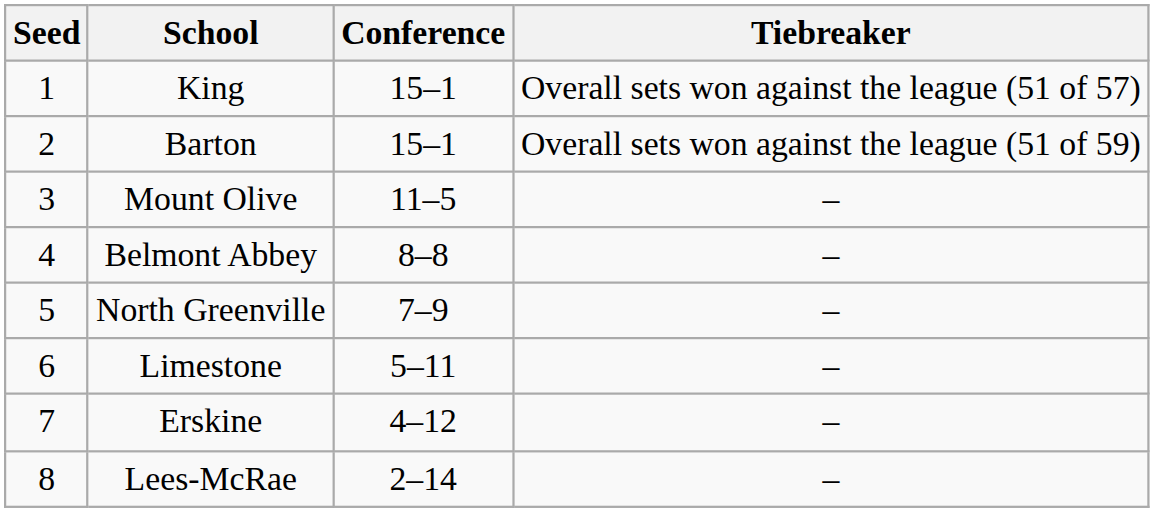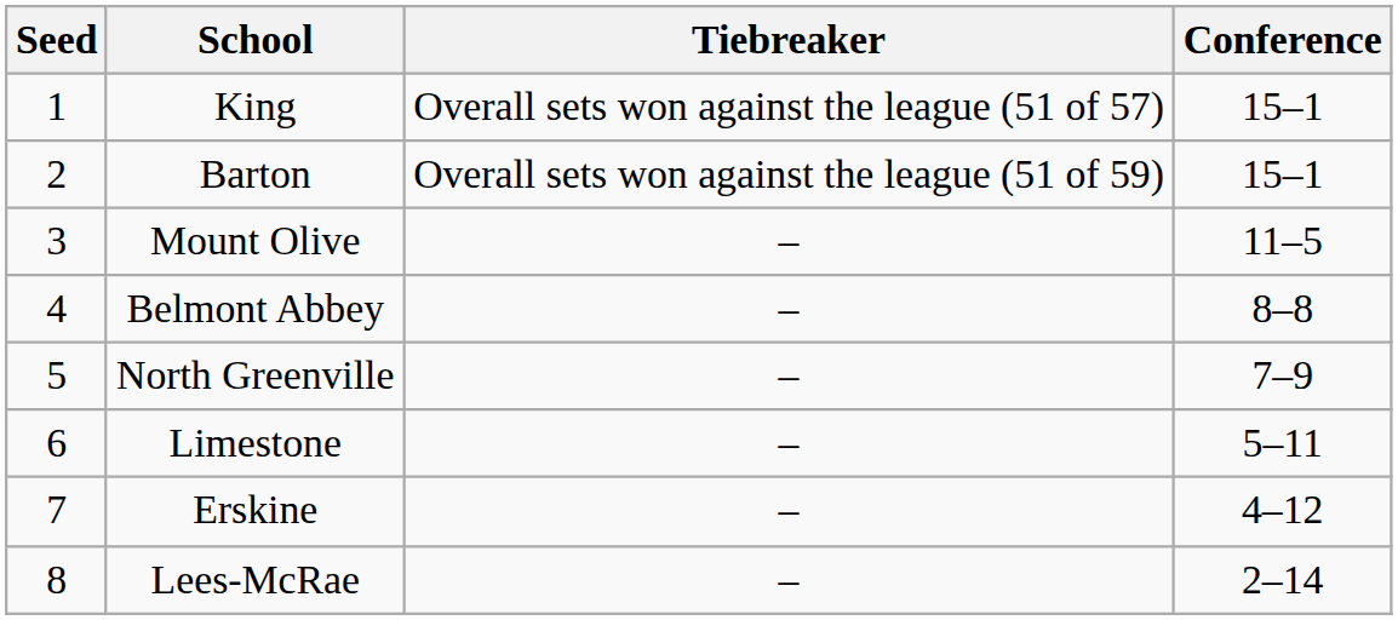columns swapped: Conference <-> Tiebreaker
